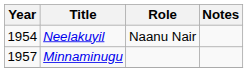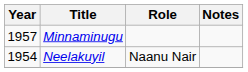rows swapped: Neelakuyil <-> Minnaminugu
